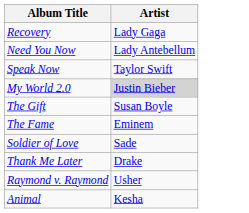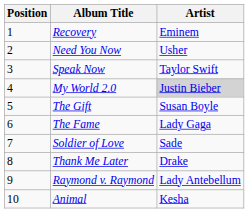+ column: Position | 1 | 2 | 3 | 4 | 5 | 6 | 7 | 8 | 9 | 10
Recovery | Artist: Lady Gaga -> Eminem
Need You Now | Artist: Lady Antebellum -> Usher
The Fame | Artist: Eminem -> Lady Gaga
Raymond v. Raymond | Artist: Usher -> Lady Antebellum
